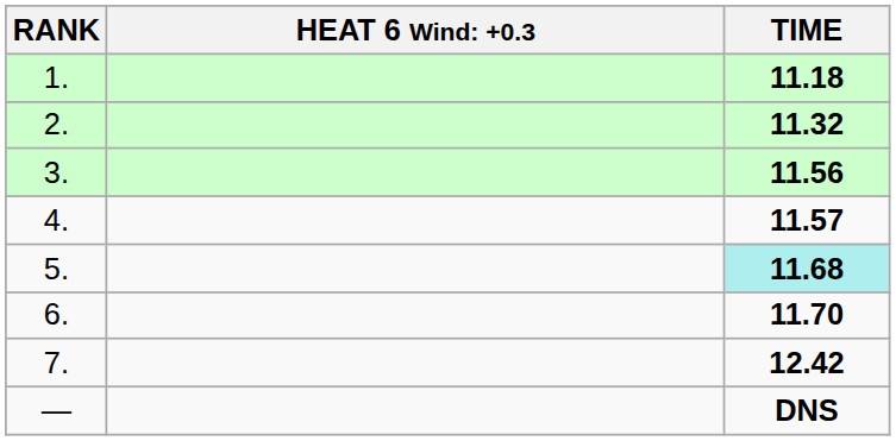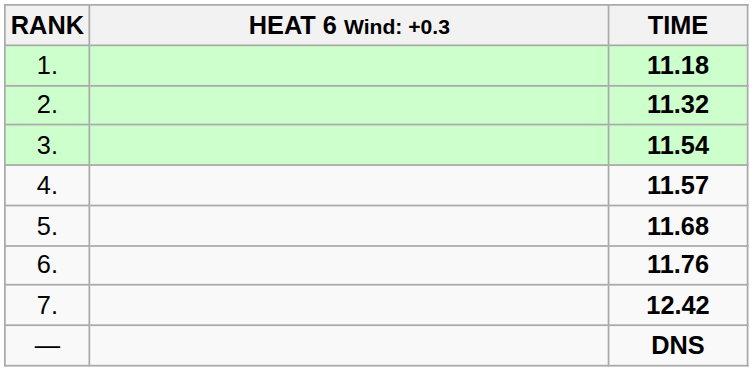3. | TIME: 11.56 -> 11.54
5. | TIME: paleturquoise background -> no background
6. | TIME: 11.70 -> 11.76
